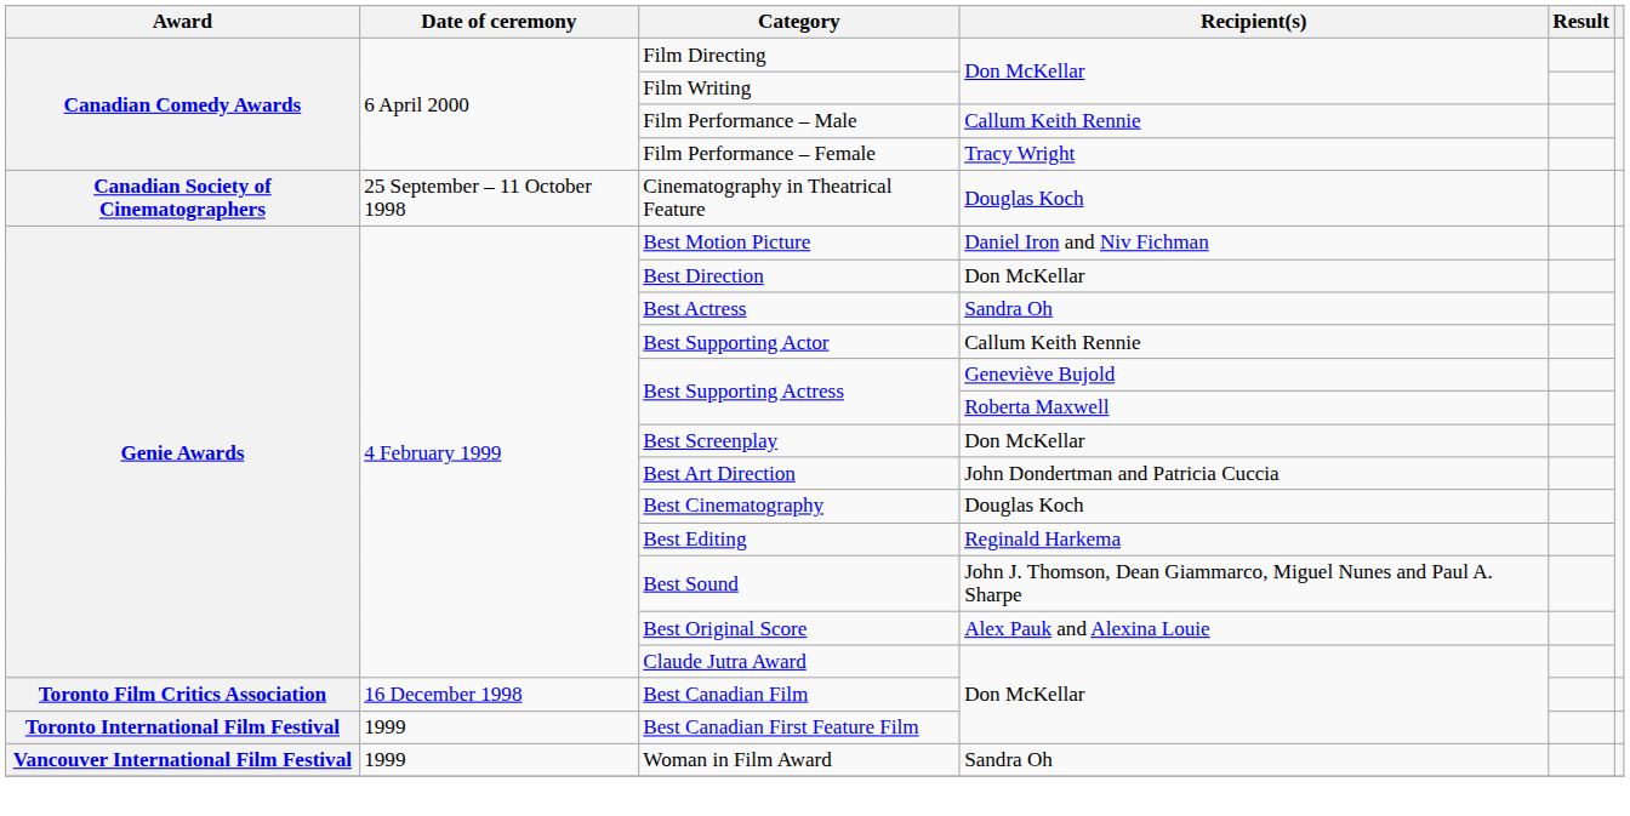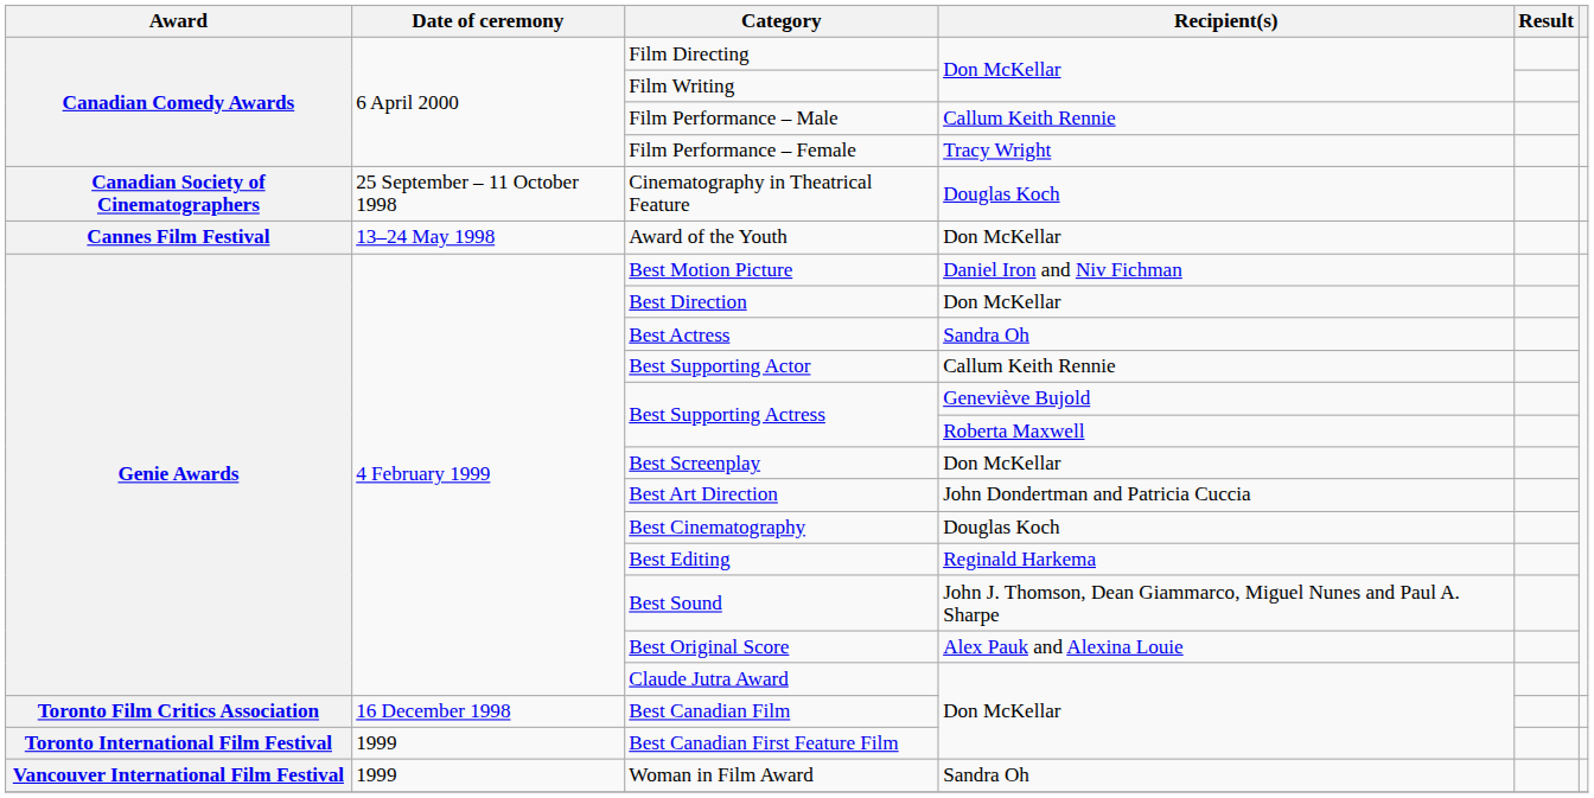+ row: Cannes Film Festival | 13–24 May 1998 | Award of the Youth | Don McKellar
